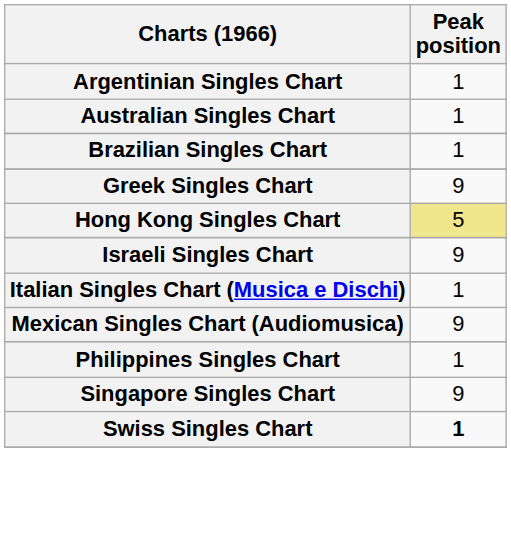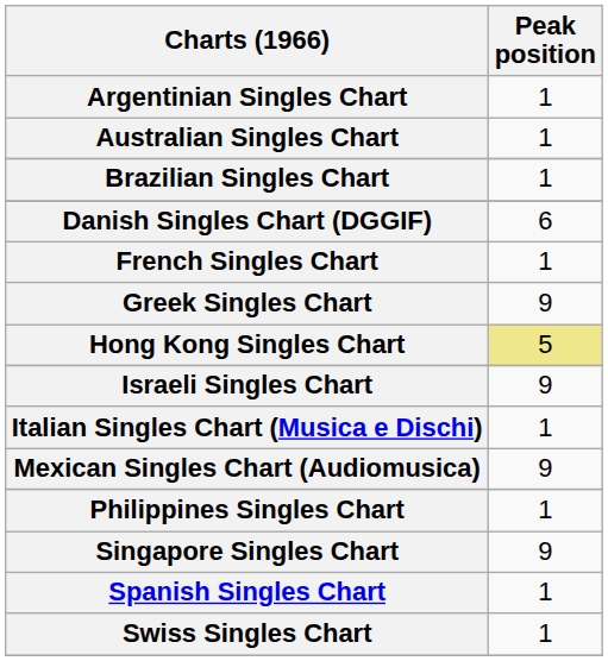+ row: Danish Singles Chart (DGGIF) | 6
+ row: French Singles Chart | 1
+ row: Spanish Singles Chart | 1
Swiss Singles Chart | Peak position: bold -> normal
